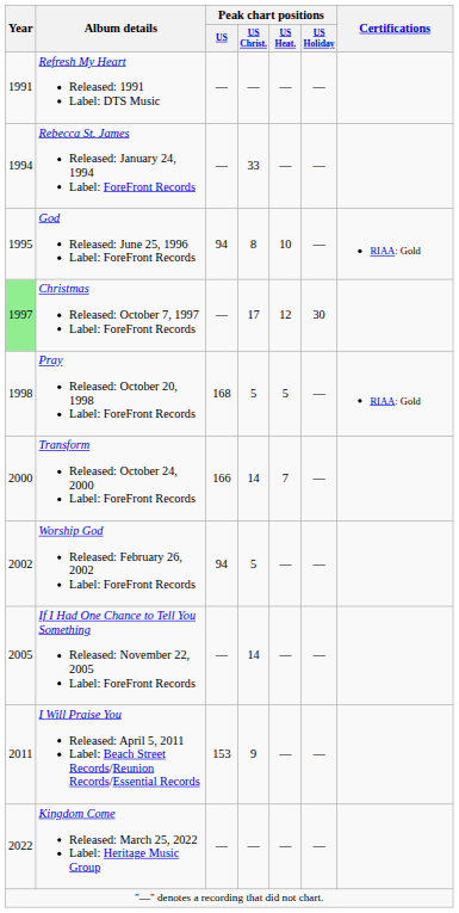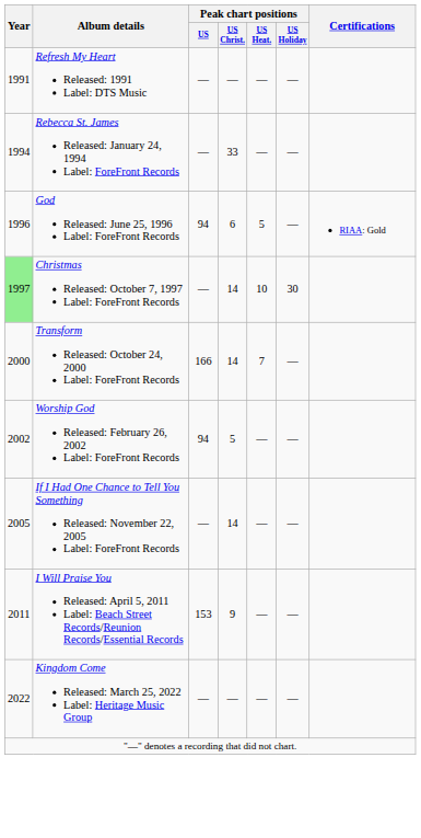God Released: June 25, 1996 Label: ForeFront Records | Year: 1995 -> 1996
God Released: June 25, 1996 Label: ForeFront Records | Peak chart positions / US Christ.: 8 -> 6
God Released: June 25, 1996 Label: ForeFront Records | Peak chart positions / US Heat.: 10 -> 5
Christmas Released: October 7, 1997 Label: ForeFront Records | Peak chart positions / US Christ.: 17 -> 14
Christmas Released: October 7, 1997 Label: ForeFront Records | Peak chart positions / US Heat.: 12 -> 10
- row: 1998 | Pray Released: October 20, 1998 Label: ForeFront Records | 168 | 5 | 5 | — | RIAA: Gold
